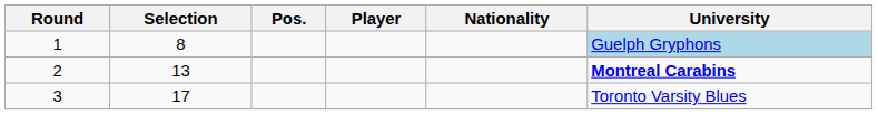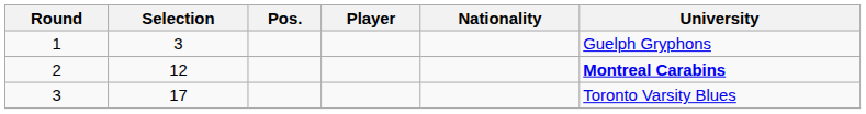1 | Selection: 8 -> 3
1 | University: lightblue background -> no background
2 | Selection: 13 -> 12
